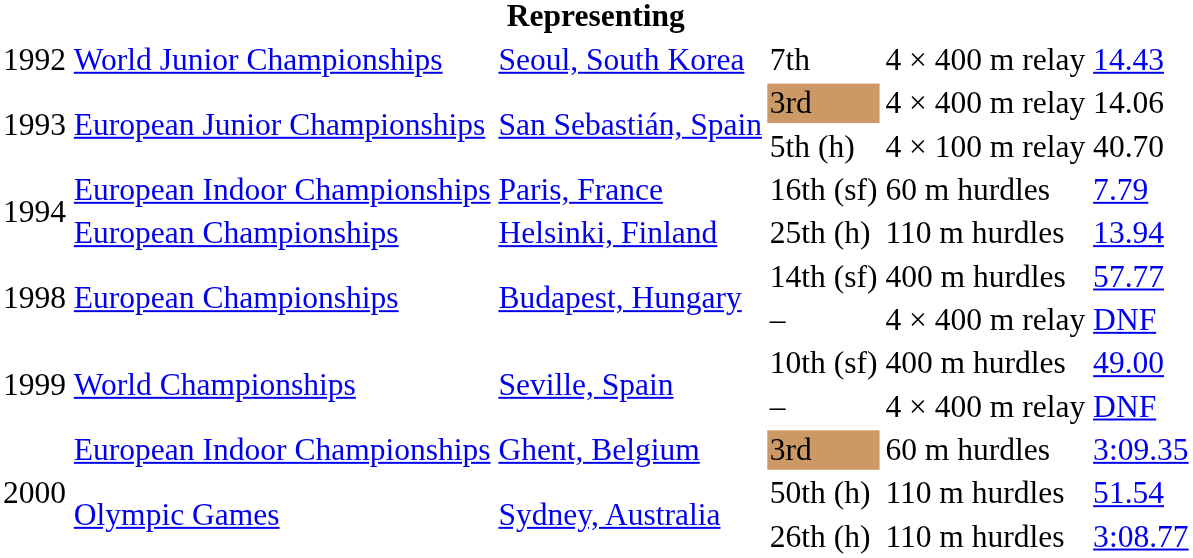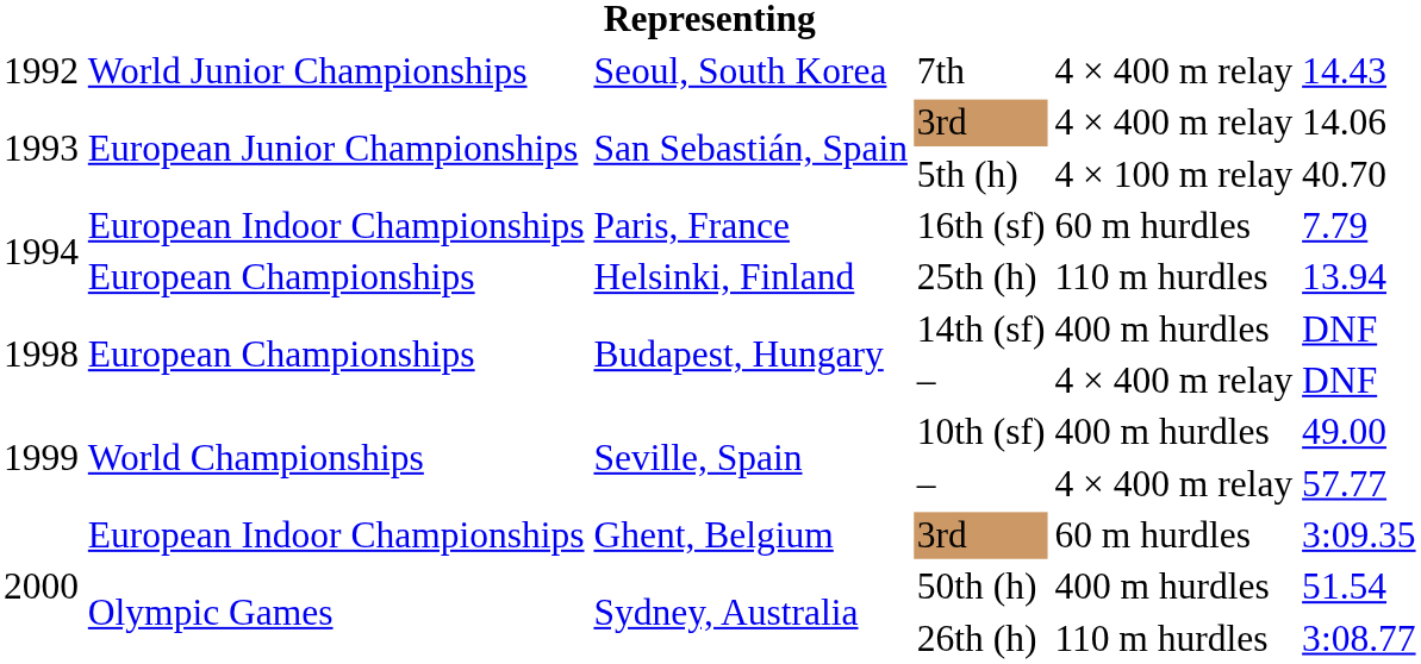14th (sf) | column 6: 57.77 -> DNF
Seville, Spain / – | column 6: DNF -> 57.77
50th (h) | column 5: 110 m hurdles -> 400 m hurdles
